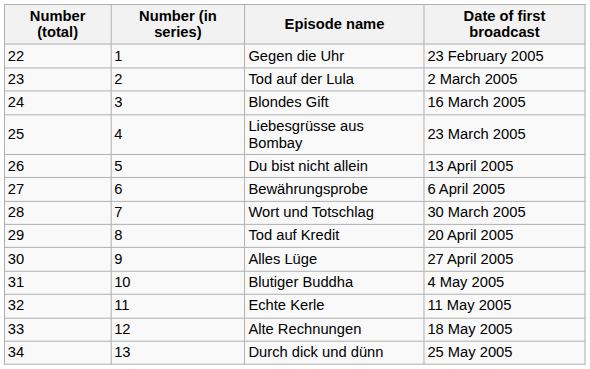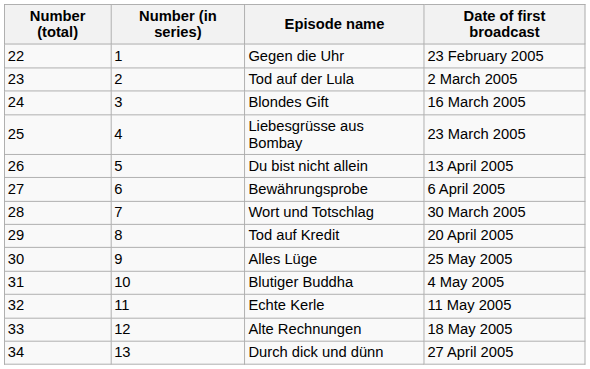Alles Lüge | Date of first broadcast: 27 April 2005 -> 25 May 2005
Durch dick und dünn | Date of first broadcast: 25 May 2005 -> 27 April 2005
